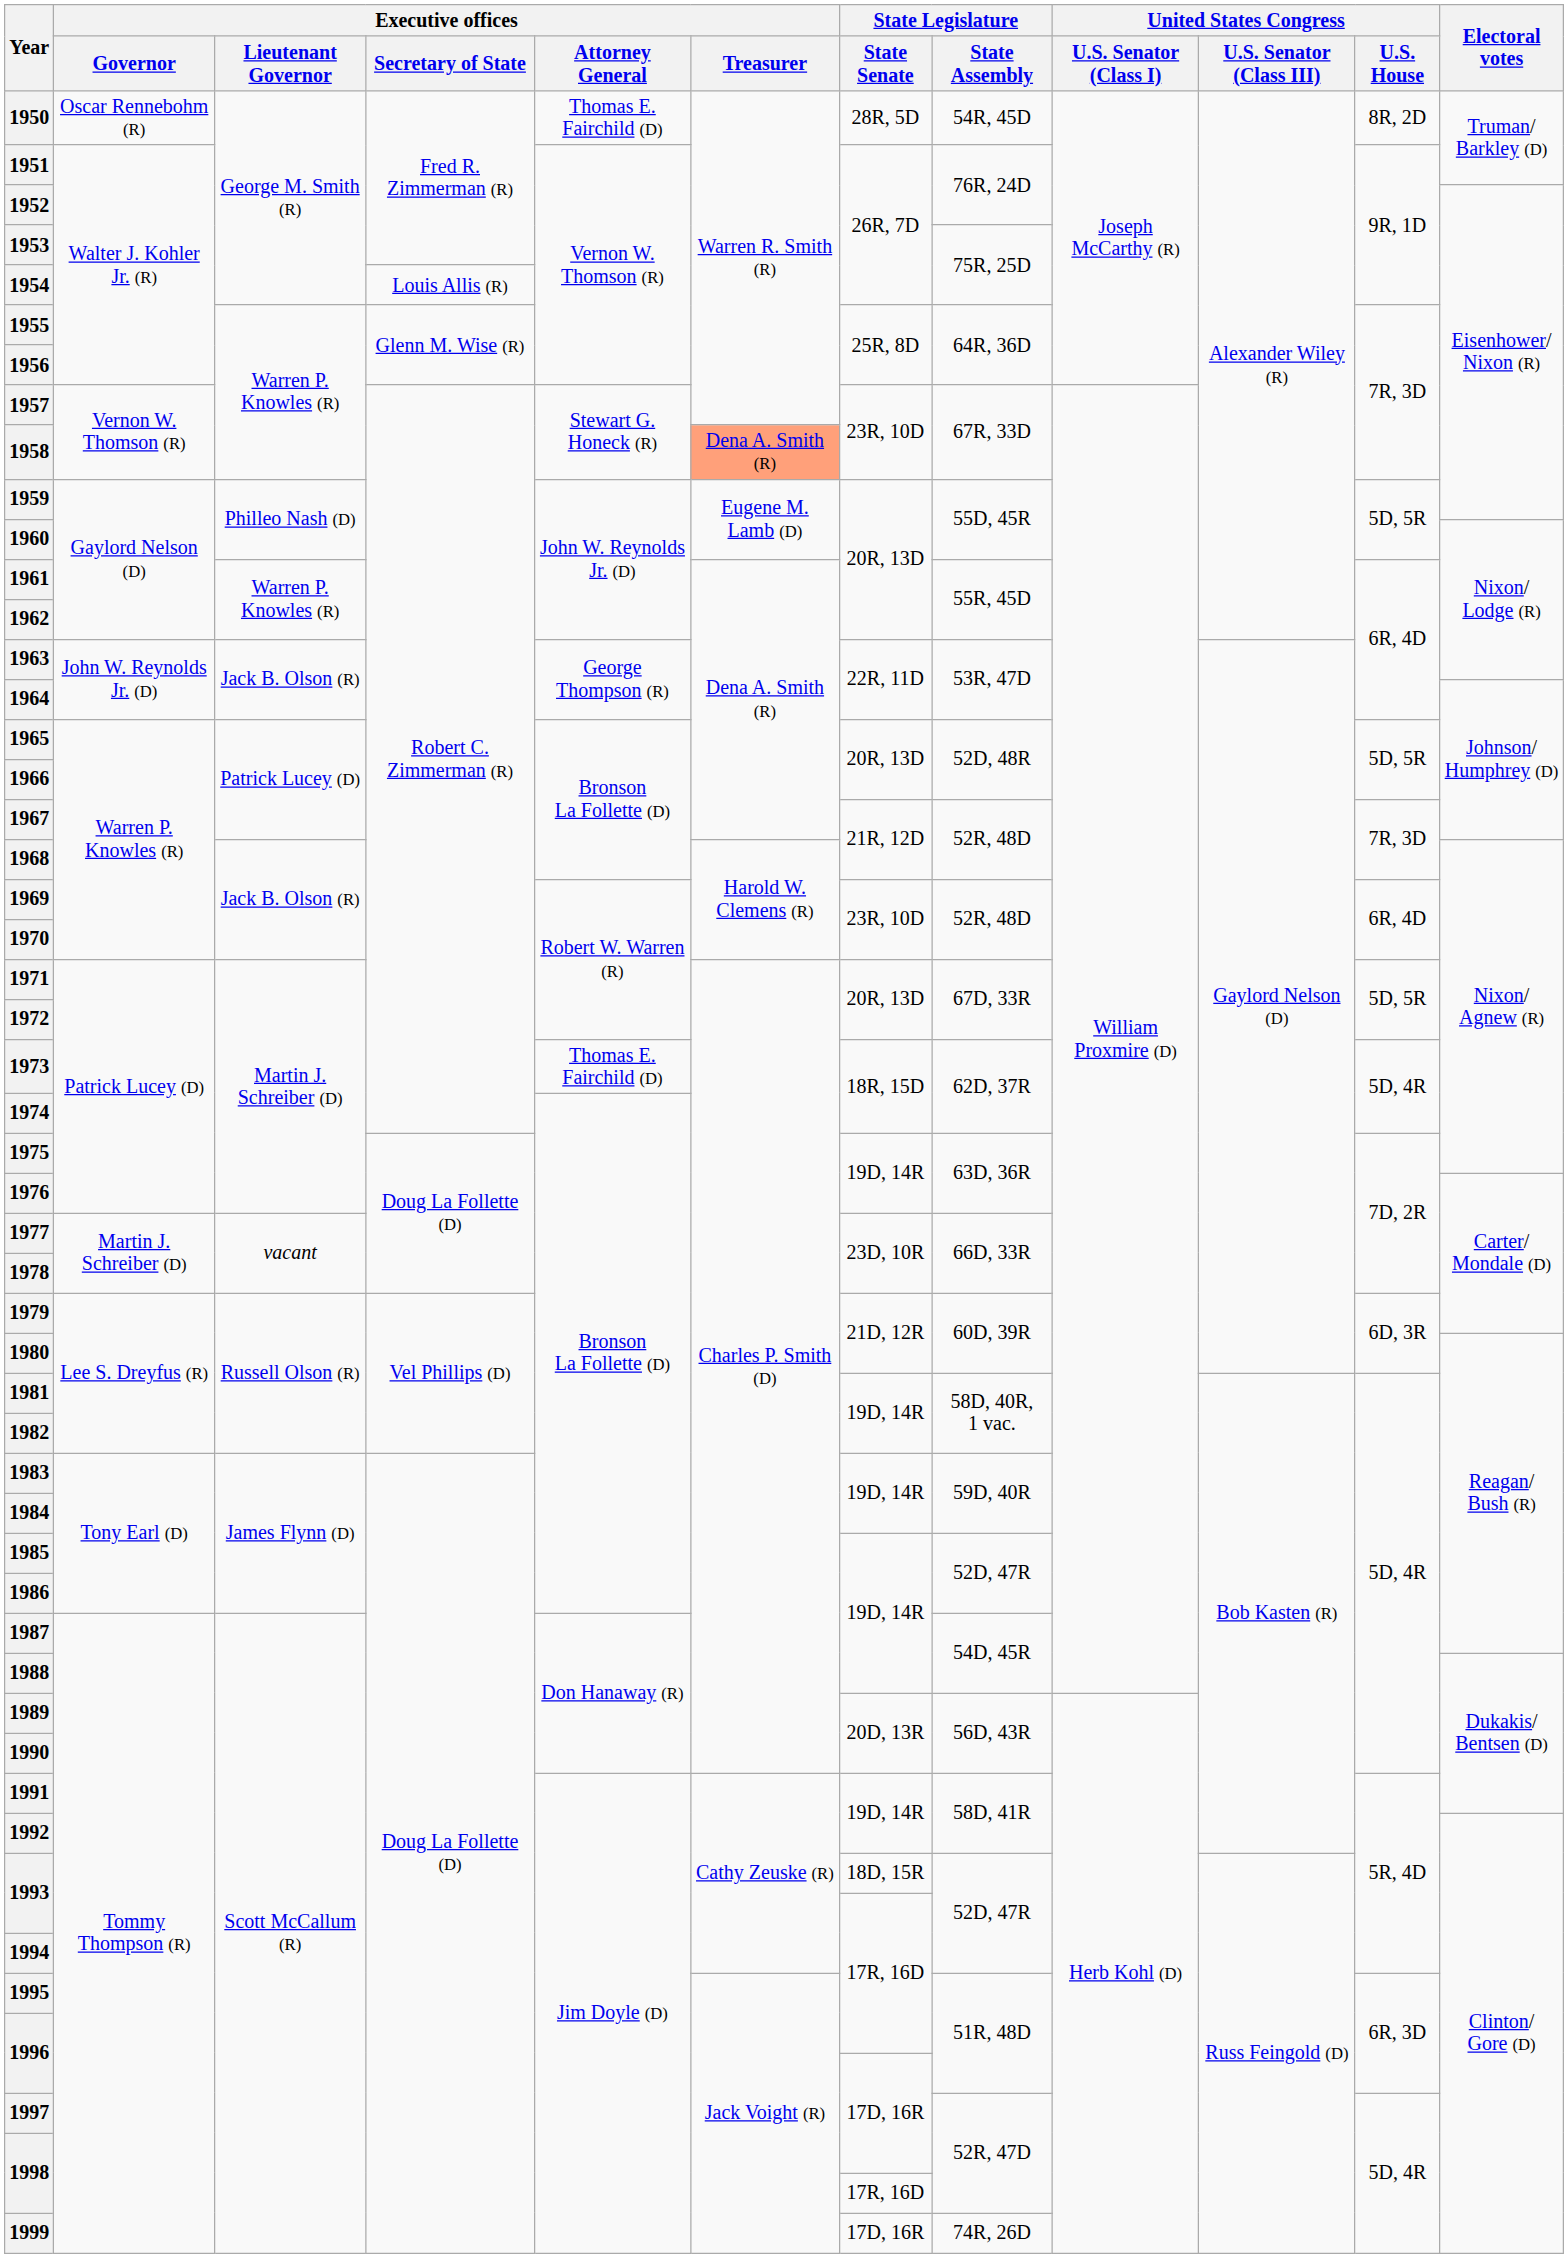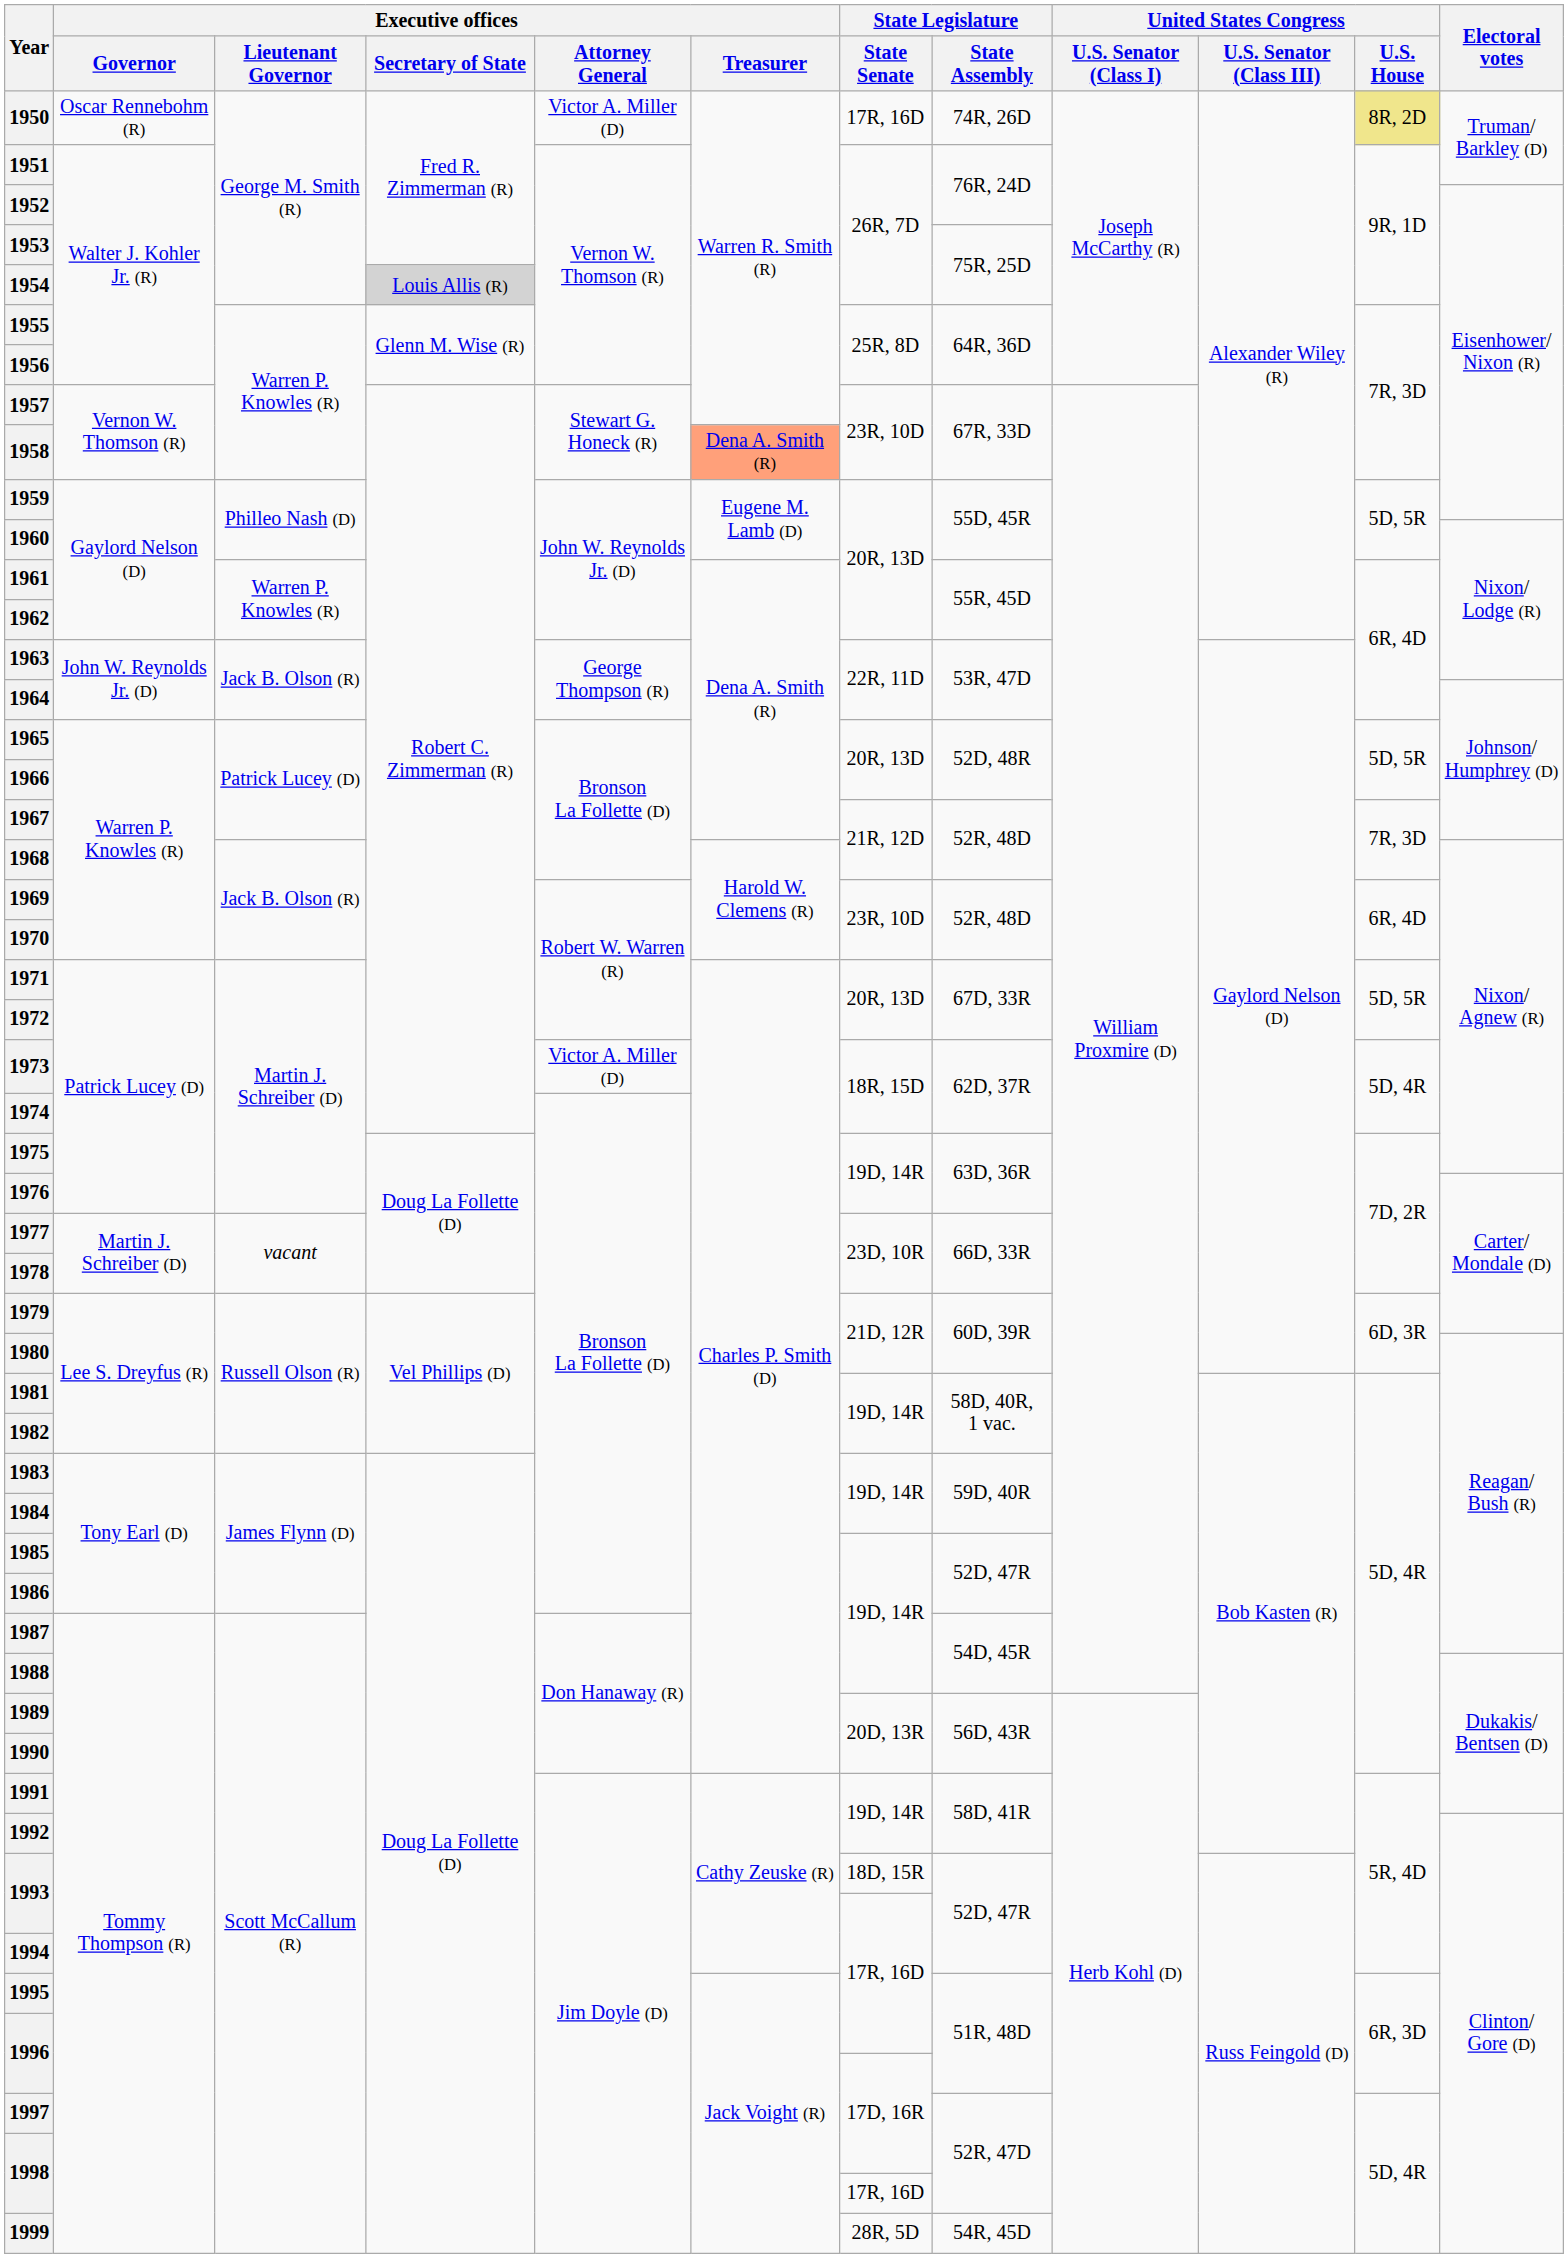1950 | Executive offices / Attorney General: Thomas E. Fairchild (D) -> Victor A. Miller (D)
1950 | State Legislature / State Senate: 28R, 5D -> 17R, 16D
1950 | State Legislature / State Assembly: 54R, 45D -> 74R, 26D
1950 | United States Congress / U.S. House: no background -> khaki background
1954 | Executive offices / Secretary of State: no background -> lightgrey background
1973 | Executive offices / Attorney General: Thomas E. Fairchild (D) -> Victor A. Miller (D)
1999 | State Legislature / State Senate: 17D, 16R -> 28R, 5D
1999 | State Legislature / State Assembly: 74R, 26D -> 54R, 45D
